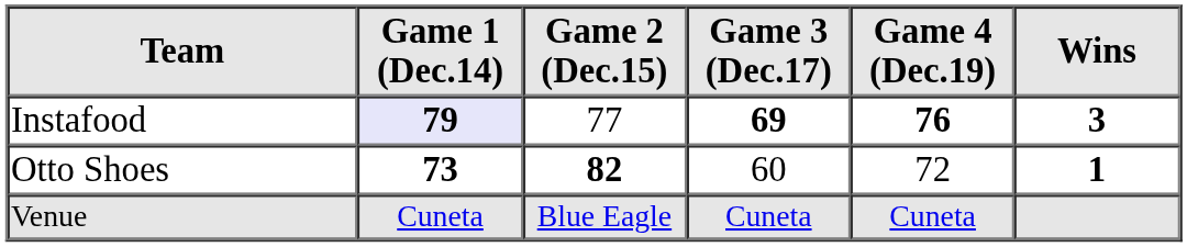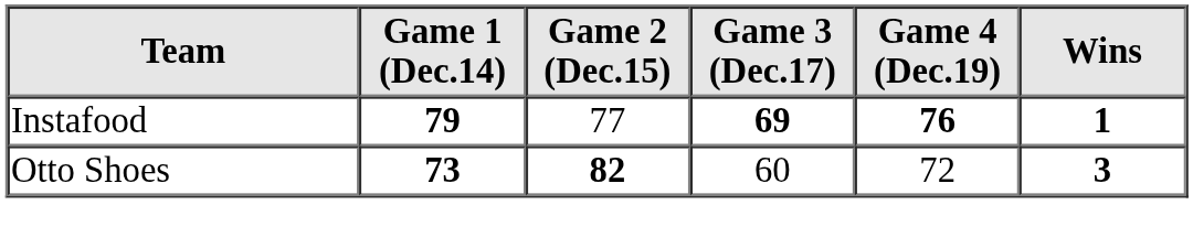Instafood | Game 1 (Dec.14): lavender background -> no background
Instafood | Wins: 3 -> 1
Otto Shoes | Wins: 1 -> 3
- row: Venue | Cuneta | Blue Eagle | Cuneta | Cuneta
